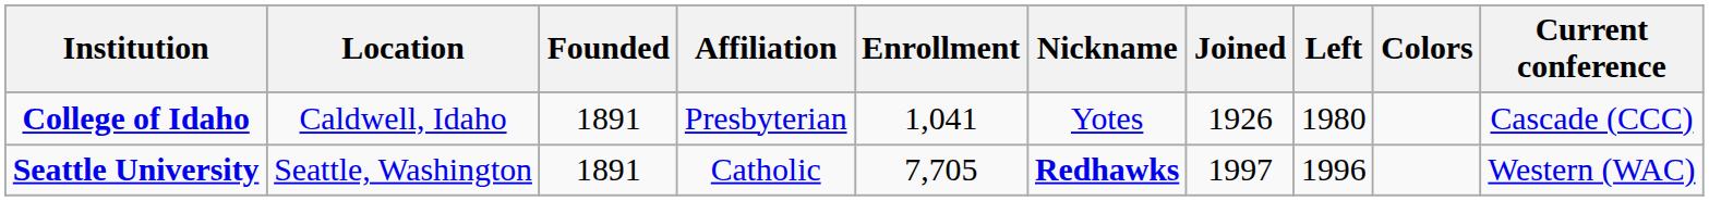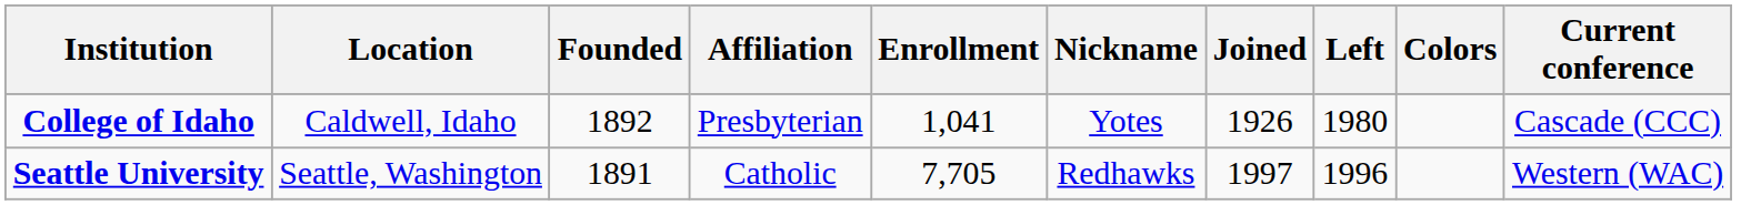College of Idaho | Founded: 1891 -> 1892
Seattle University | Nickname: bold -> normal
